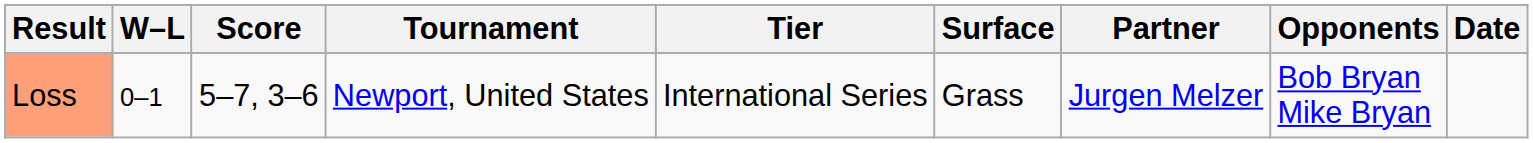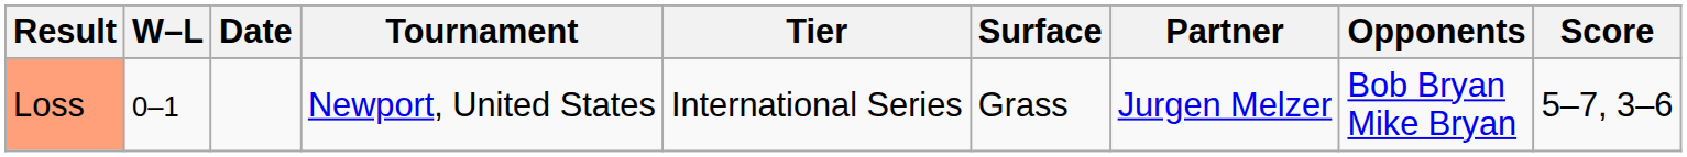columns swapped: Date <-> Score
